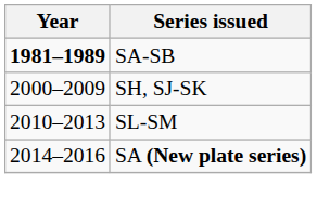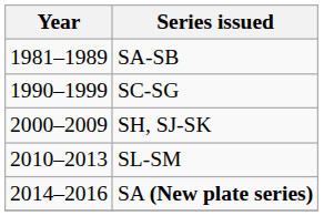SA-SB | Year: bold -> normal
+ row: 1990–1999 | SC-SG
